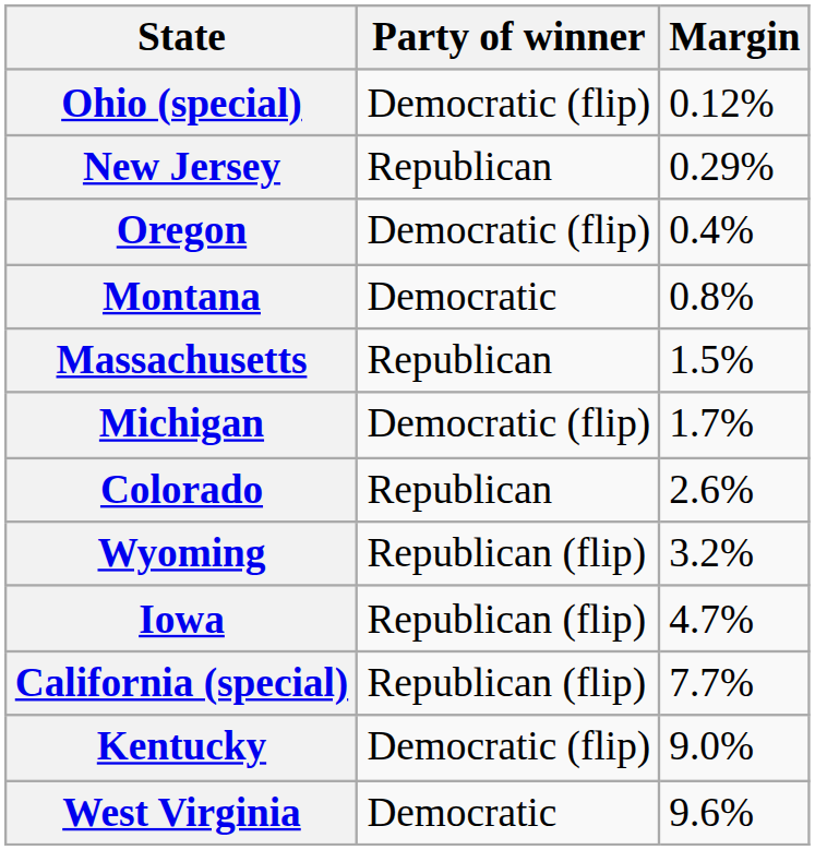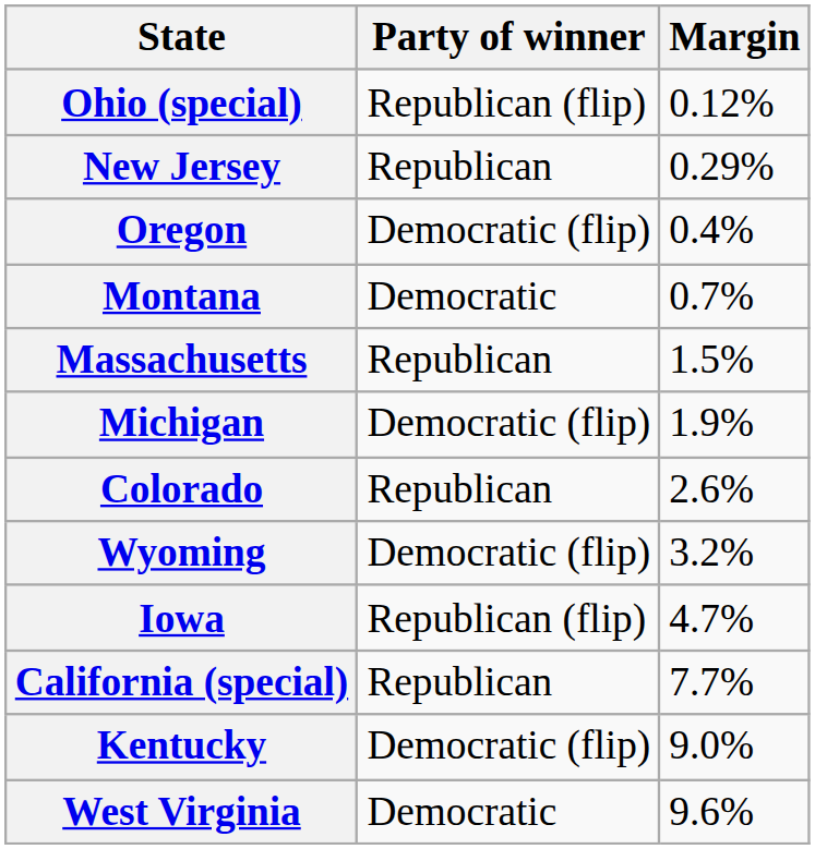Ohio (special) | Party of winner: Democratic (flip) -> Republican (flip)
Montana | Margin: 0.8% -> 0.7%
Michigan | Margin: 1.7% -> 1.9%
Wyoming | Party of winner: Republican (flip) -> Democratic (flip)
California (special) | Party of winner: Republican (flip) -> Republican
